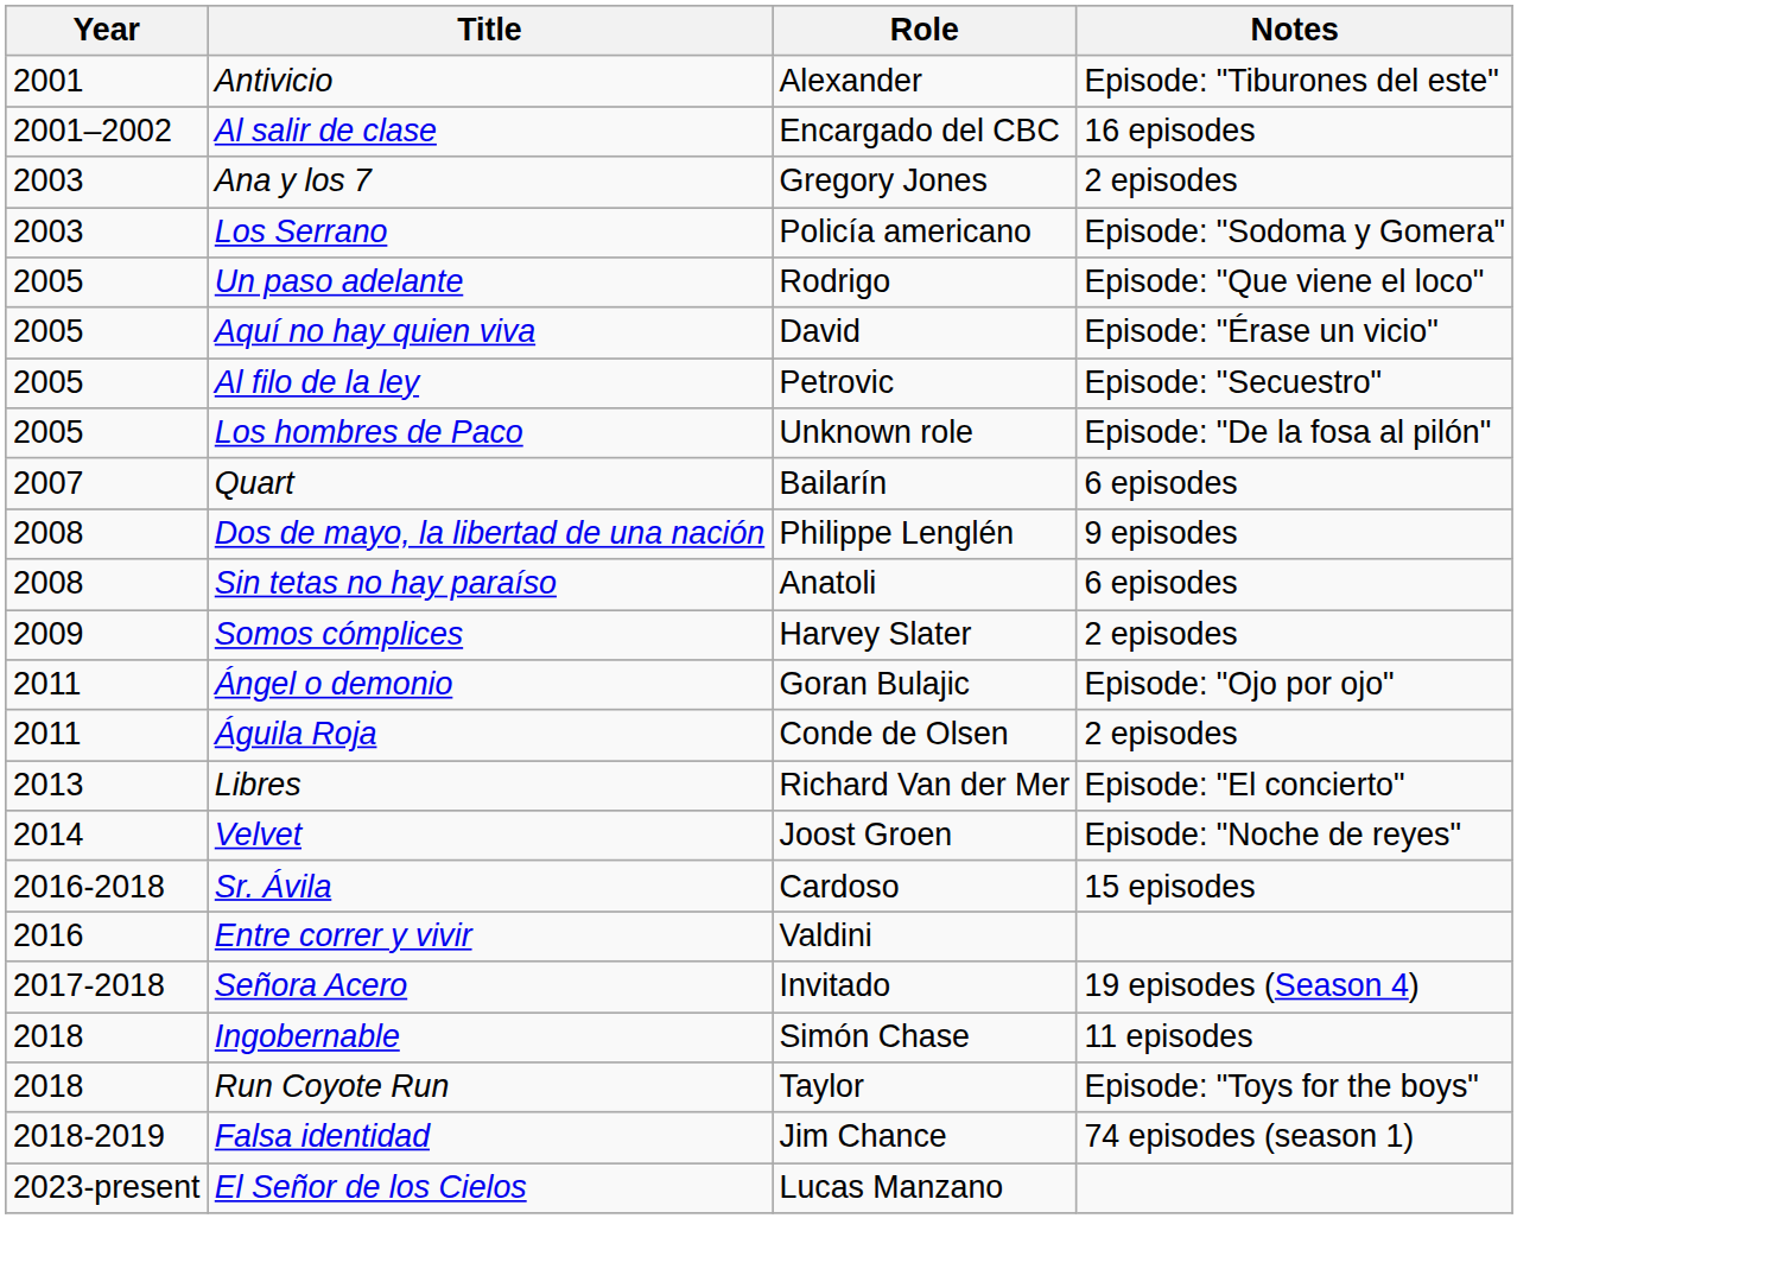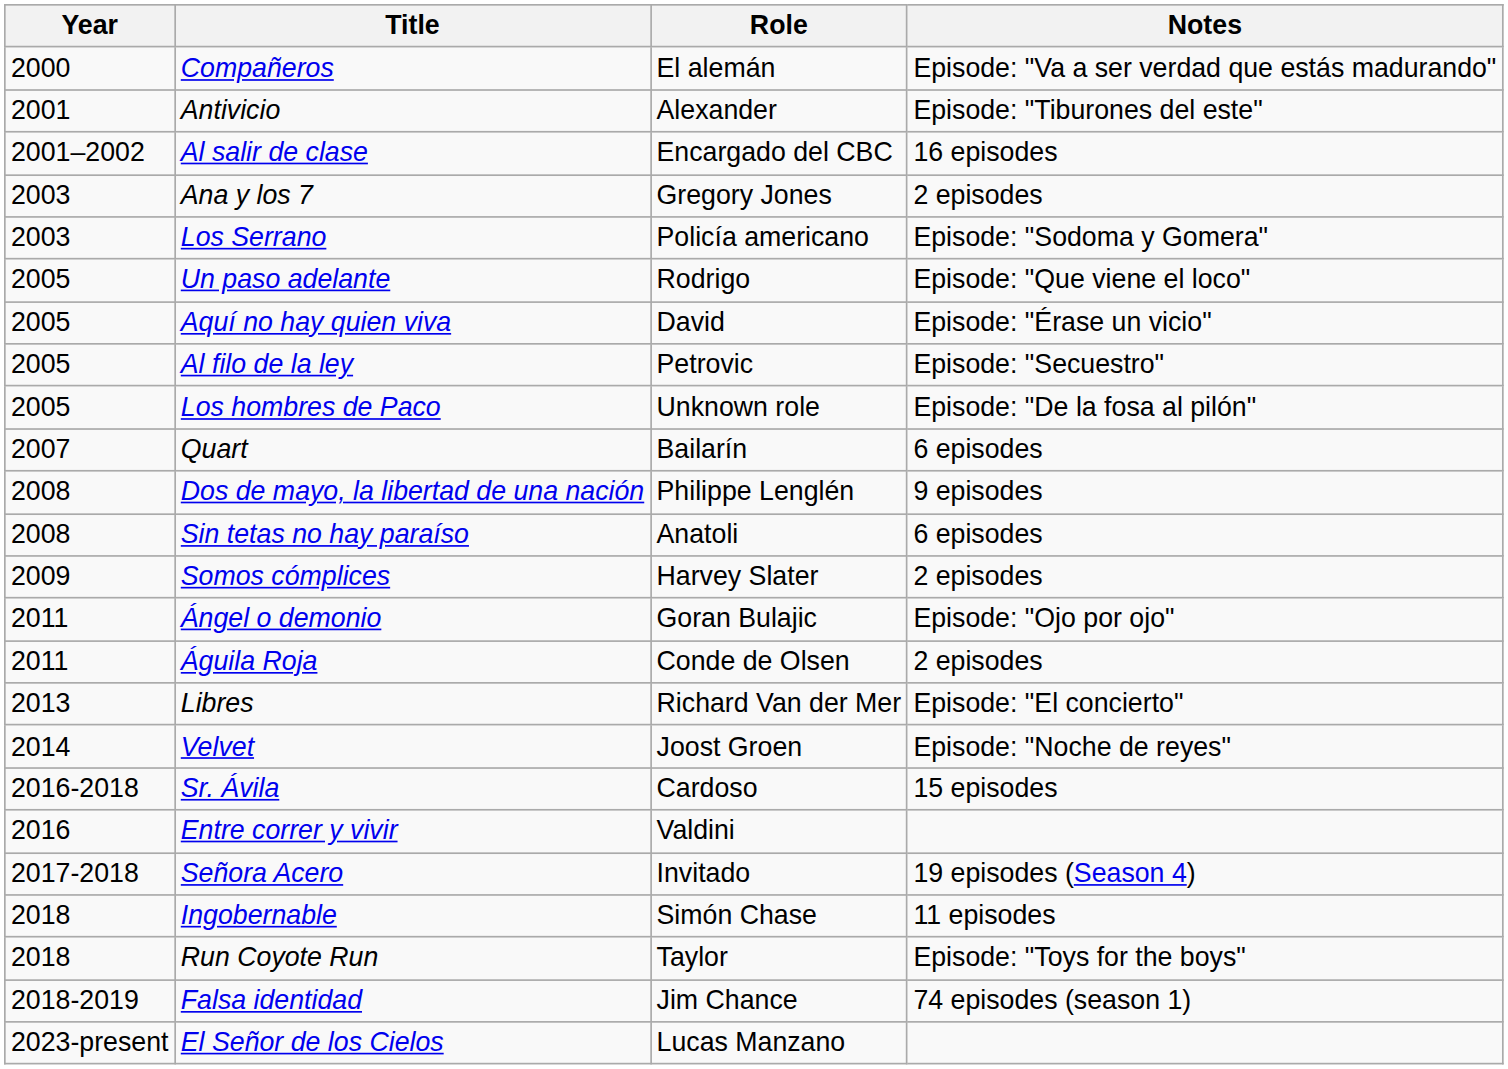+ row: 2000 | Compañeros | El alemán | Episode: "Va a ser verdad que estás madurando"
